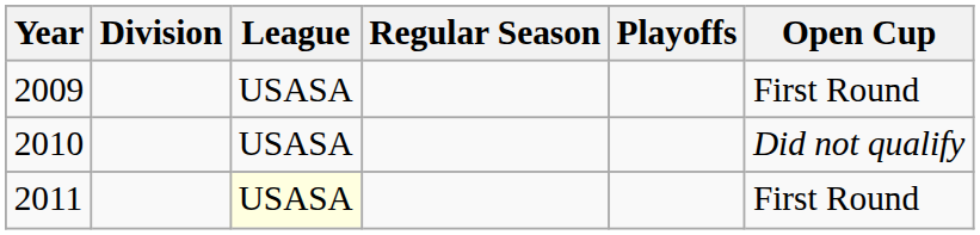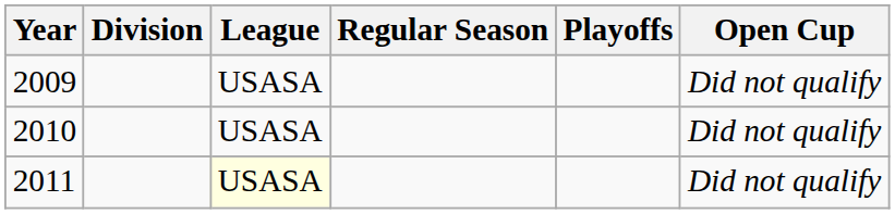2009 | Open Cup: First Round -> Did not qualify
2011 | Open Cup: First Round -> Did not qualify
